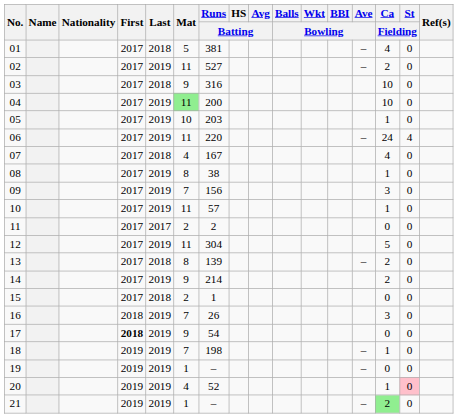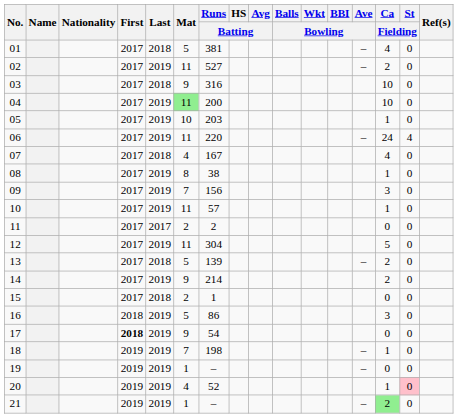13 | Mat: 8 -> 5
16 | Mat: 7 -> 5
16 | Runs / Batting: 26 -> 86
